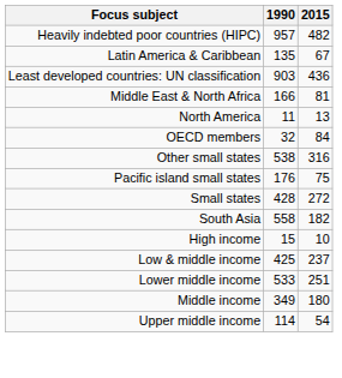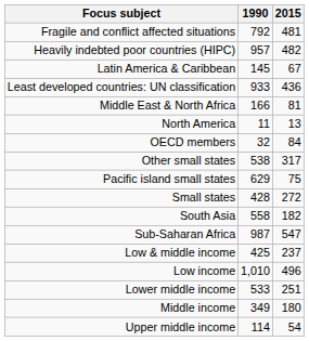+ row: Fragile and conflict affected situations | 792 | 481
Latin America & Caribbean | 1990: 135 -> 145
Least developed countries: UN classification | 1990: 903 -> 933
Other small states | 2015: 316 -> 317
Pacific island small states | 1990: 176 -> 629
+ row: Sub-Saharan Africa | 987 | 547
- row: High income | 15 | 10
+ row: Low income | 1,010 | 496
